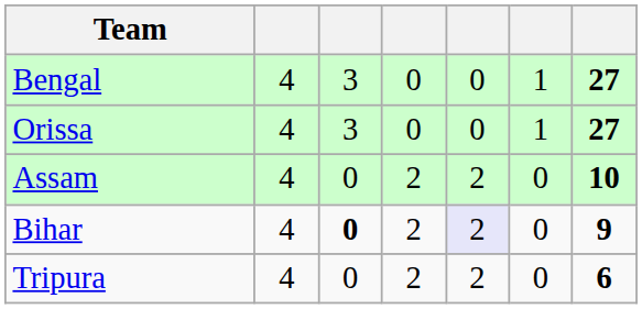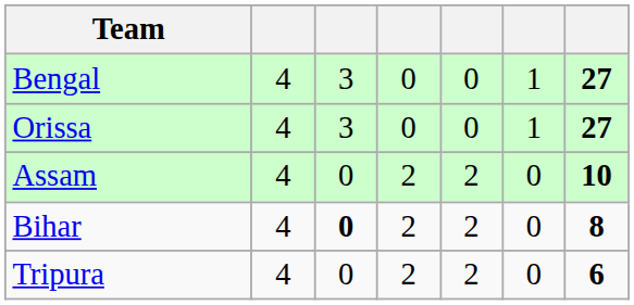Bihar | column 5: lavender background -> no background
Bihar | column 7: 9 -> 8
